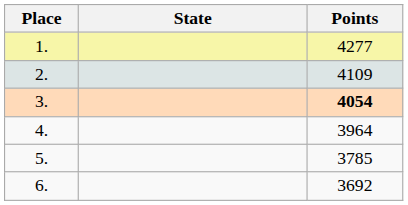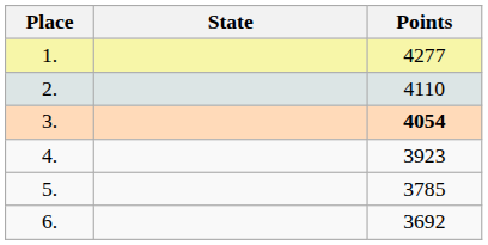2. | Points: 4109 -> 4110
4. | Points: 3964 -> 3923
